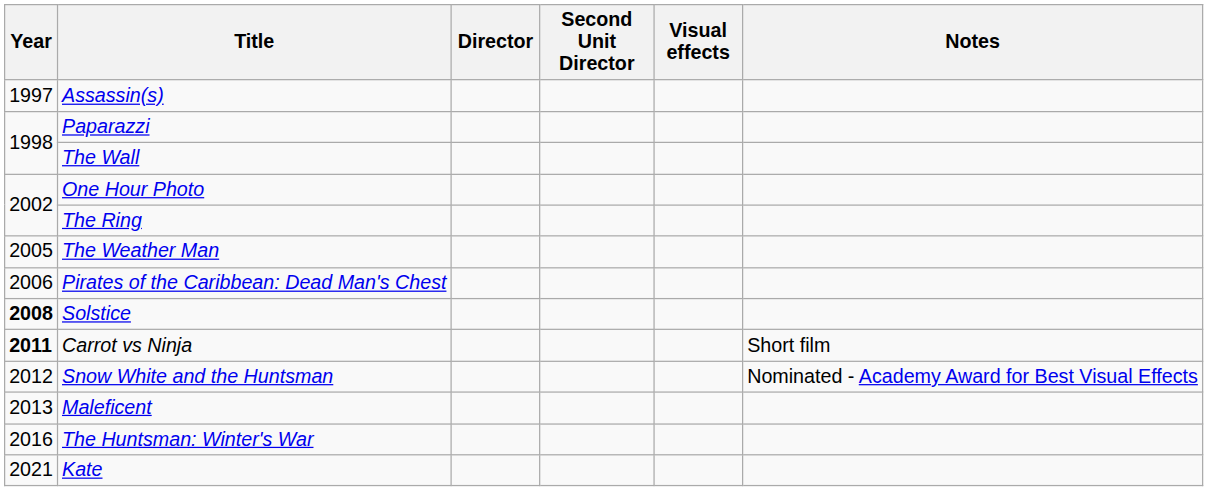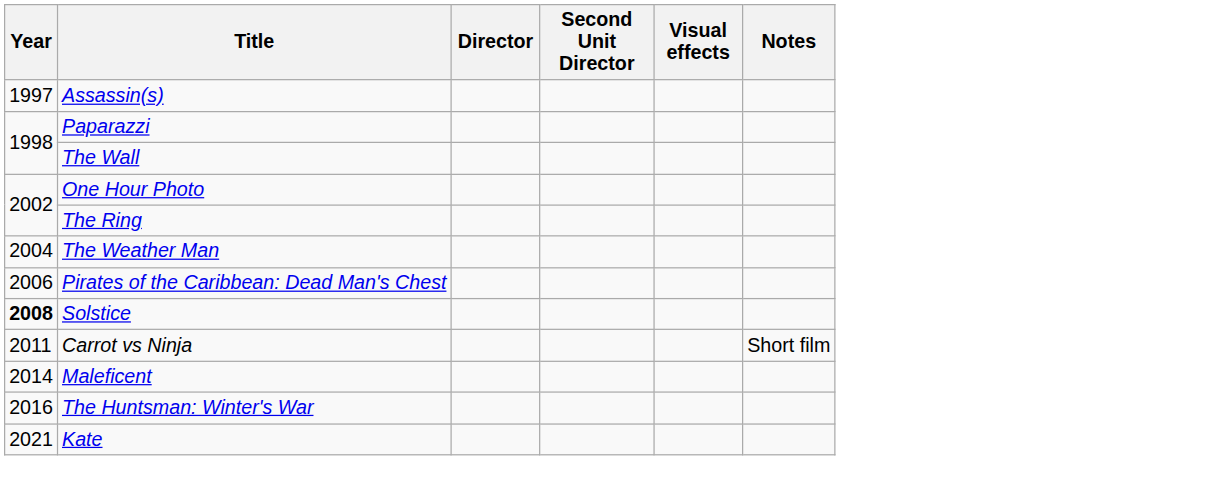The Weather Man | Year: 2005 -> 2004
Carrot vs Ninja | Year: bold -> normal
- row: 2012 | Snow White and the Huntsman | Nominated - Academy Award for Best Visual Effects
Maleficent | Year: 2013 -> 2014
